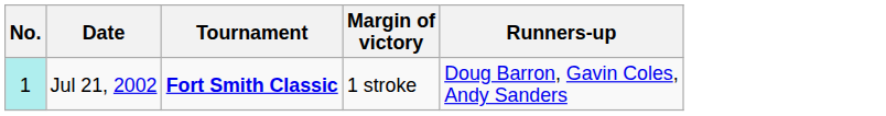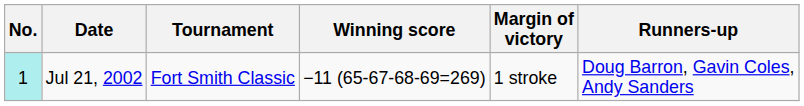+ column: Winning score | −11 (65-67-68-69=269)
Jul 21, 2002 | Tournament: bold -> normal
